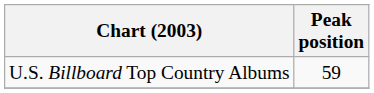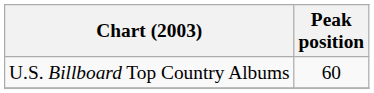U.S. Billboard Top Country Albums | Peak position: 59 -> 60
